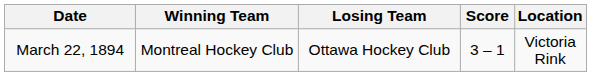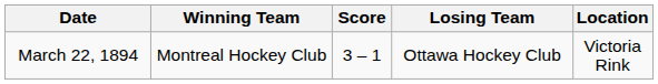columns swapped: Score <-> Losing Team
